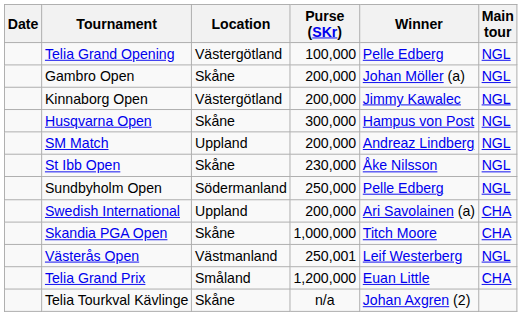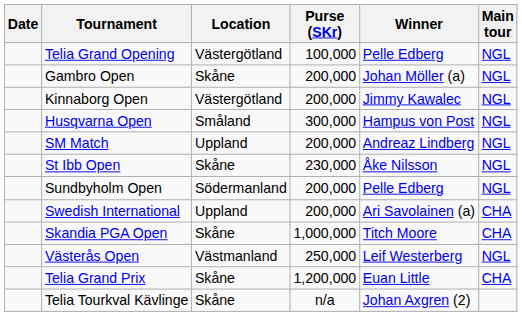Husqvarna Open | Location: Skåne -> Småland
Sundbyholm Open | Purse (SKr): 250,000 -> 200,000
Västerås Open | Purse (SKr): 250,001 -> 250,000
Telia Grand Prix | Location: Småland -> Skåne
